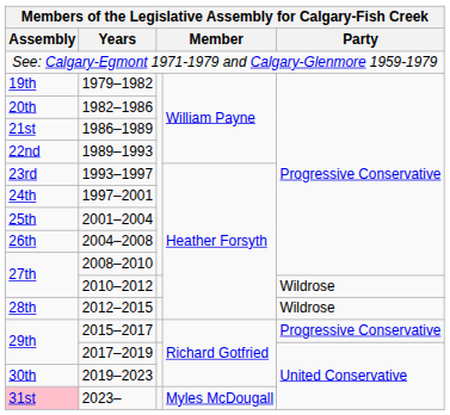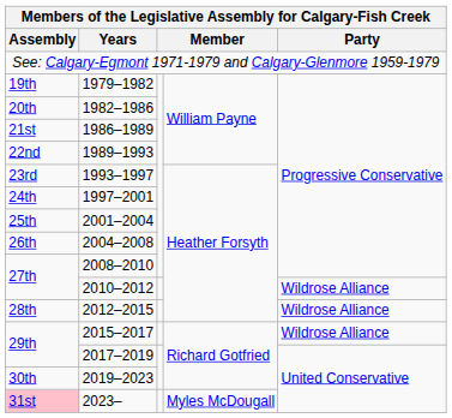2010–2012 | Party: Wildrose -> Wildrose Alliance
2012–2015 | Party: Wildrose -> Wildrose Alliance
2015–2017 | Party: Progressive Conservative -> Wildrose Alliance
